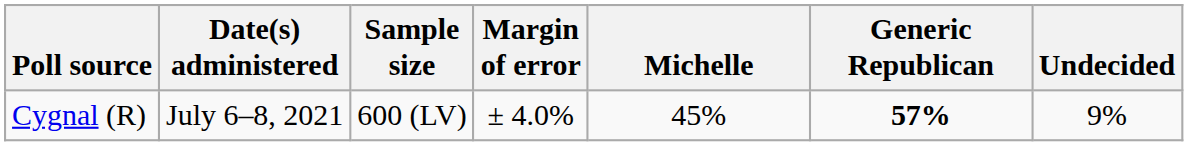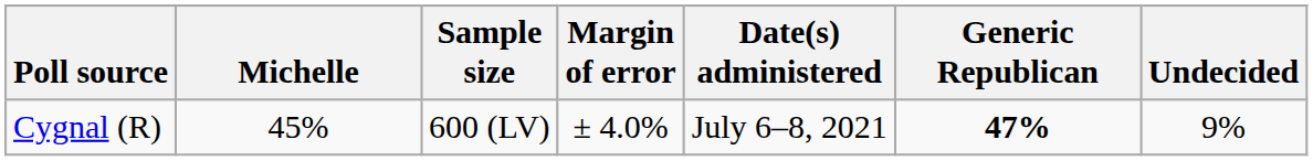columns swapped: Date(s) administered <-> Michelle
Cygnal (R) | Generic Republican: 57% -> 47%
